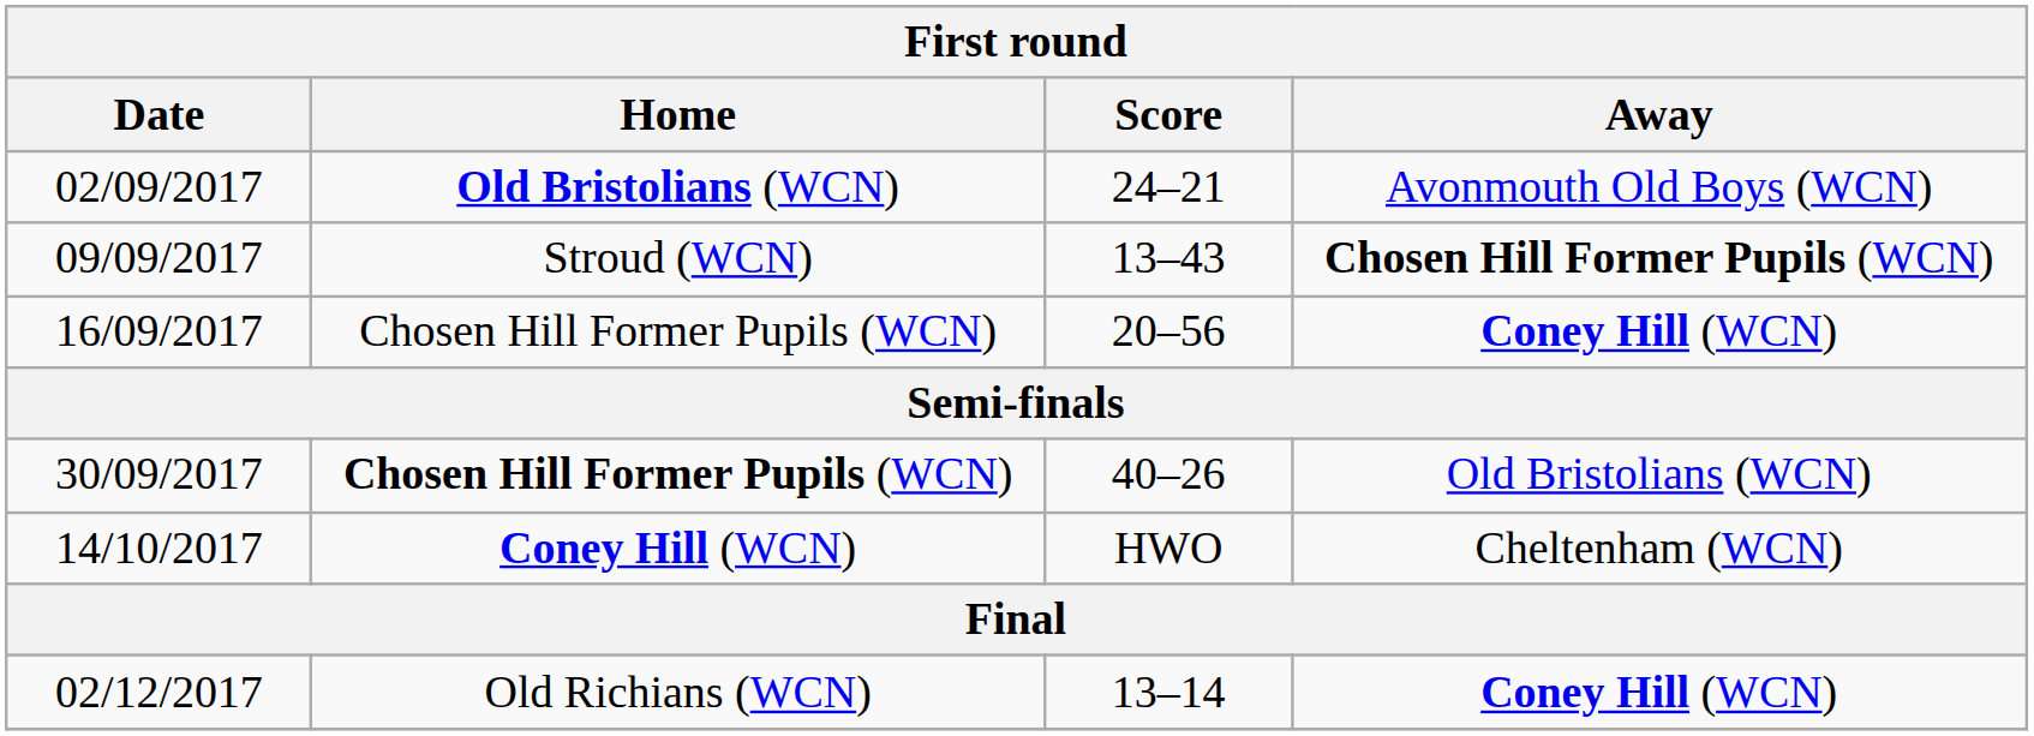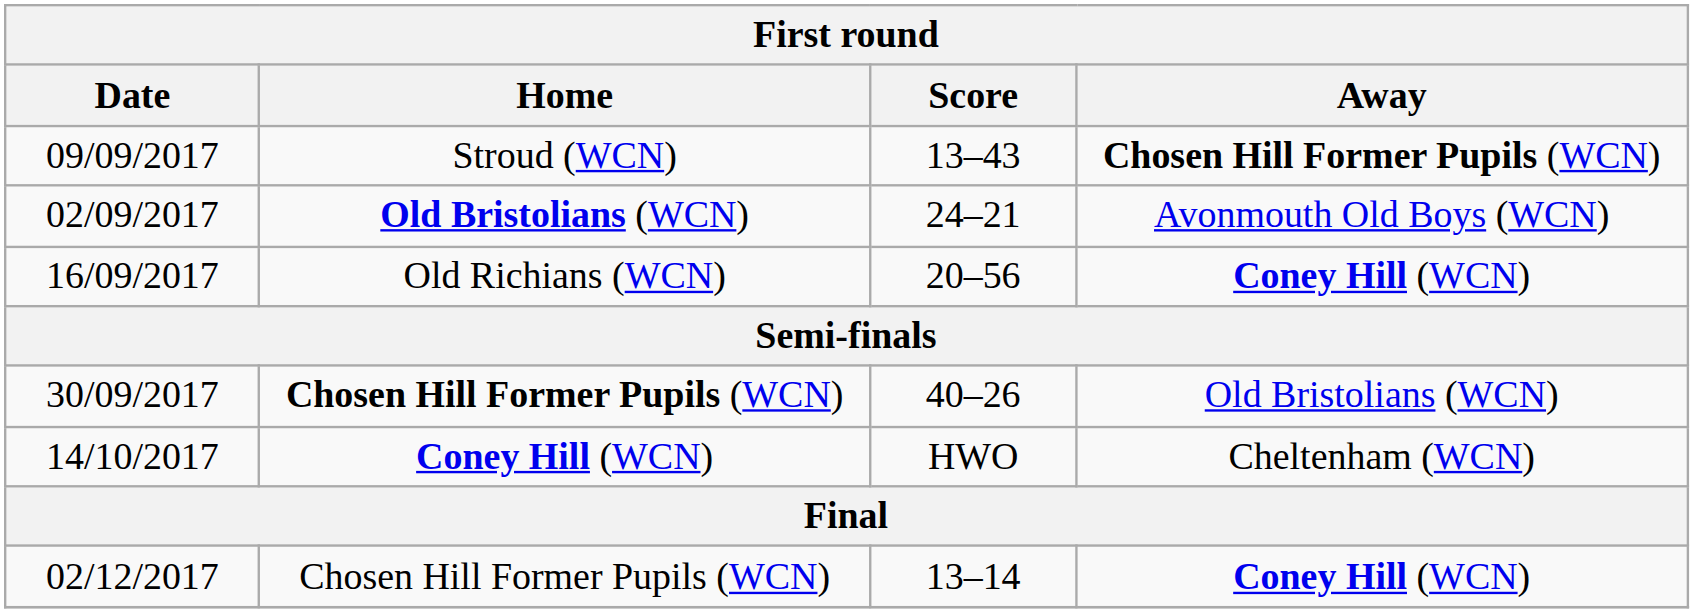rows swapped: 02/09/2017 <-> 09/09/2017
16/09/2017 | Home: Chosen Hill Former Pupils (WCN) -> Old Richians (WCN)
02/12/2017 | Home: Old Richians (WCN) -> Chosen Hill Former Pupils (WCN)
